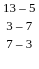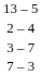+ row: 2 – 4
